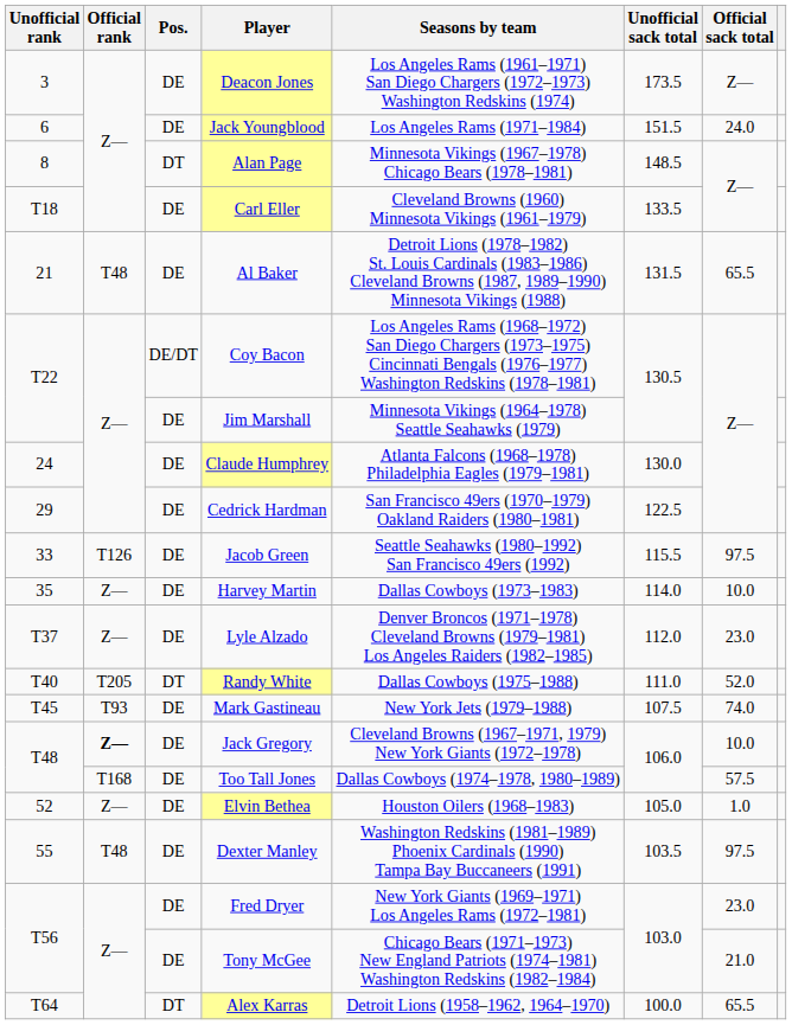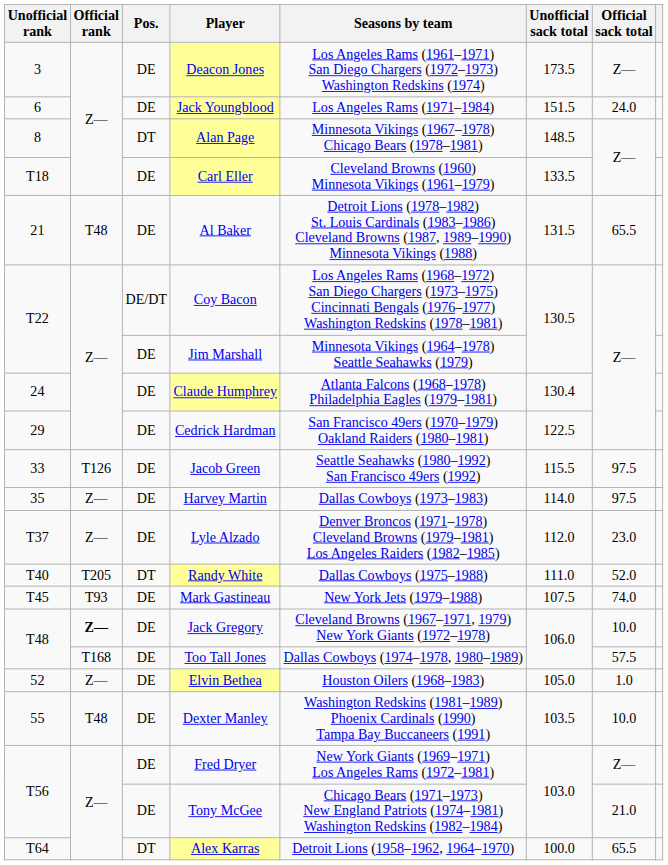Claude Humphrey | Unofficial sack total: 130.0 -> 130.4
Harvey Martin | Official sack total: 10.0 -> 97.5
Dexter Manley | Official sack total: 97.5 -> 10.0
Fred Dryer | Official sack total: 23.0 -> Z—
